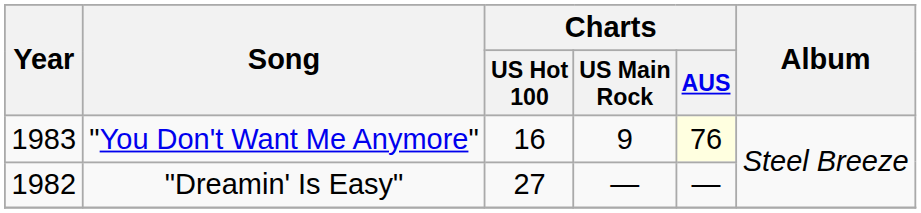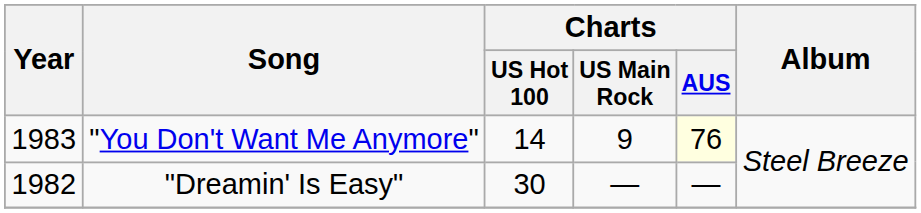"You Don't Want Me Anymore" | Charts / US Hot 100: 16 -> 14
"Dreamin' Is Easy" | Charts / US Hot 100: 27 -> 30
